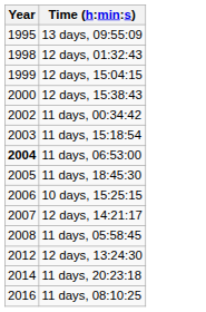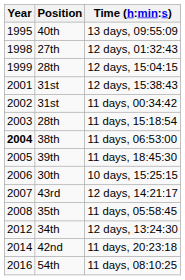+ column: Position | 40th | 27th | 28th | 31st | 31st | 28th | 38th | 39th | 30th | 43rd | 35th | 34th | 42nd | 54th
12 days, 15:38:43 | Year: 2000 -> 2001
